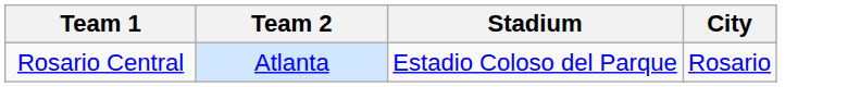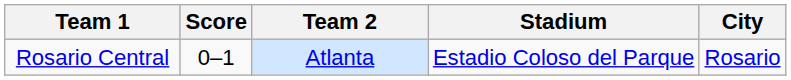+ column: Score | 0–1
